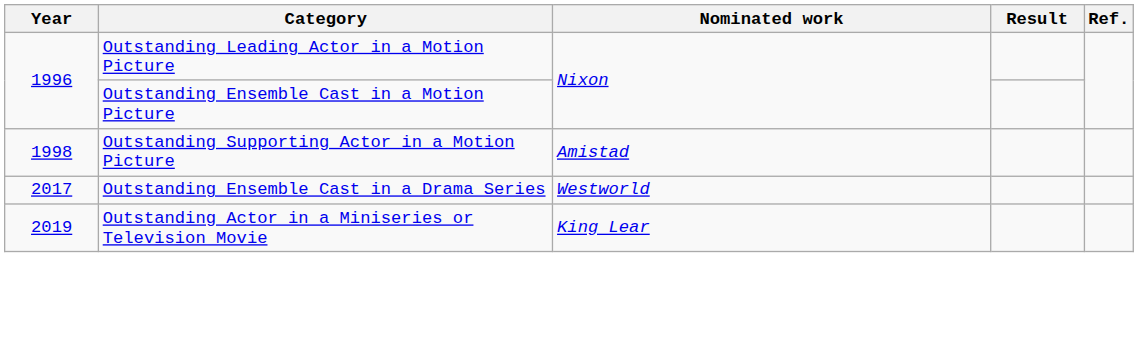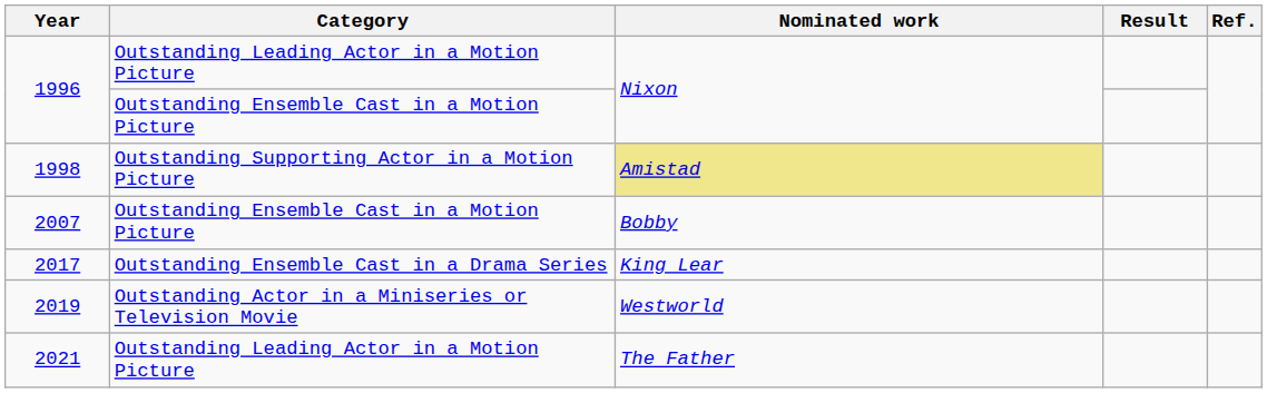1998 | Nominated work: no background -> khaki background
+ row: 2007 | Outstanding Ensemble Cast in a Motion Picture | Bobby
2017 | Nominated work: Westworld -> King Lear
2019 | Nominated work: King Lear -> Westworld
+ row: 2021 | Outstanding Leading Actor in a Motion Picture | The Father
